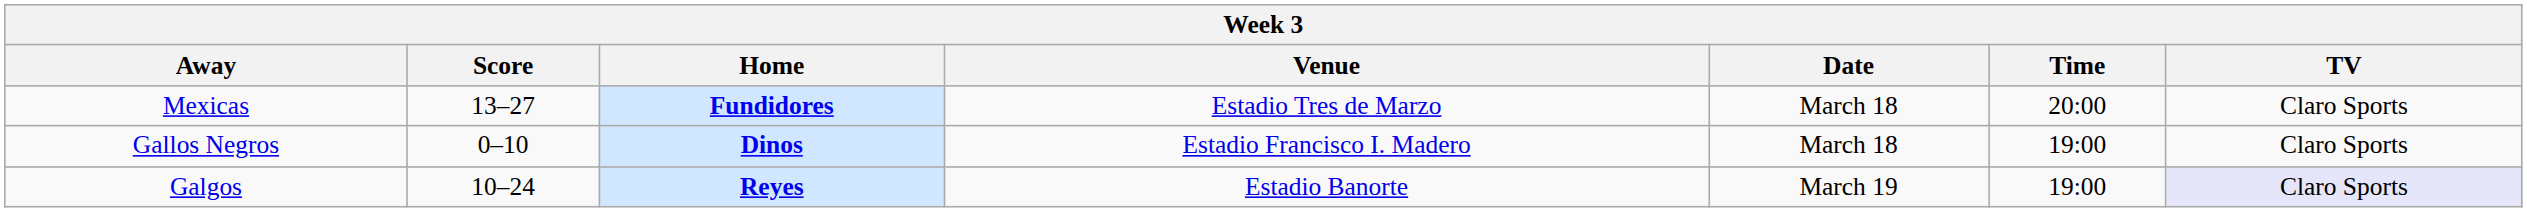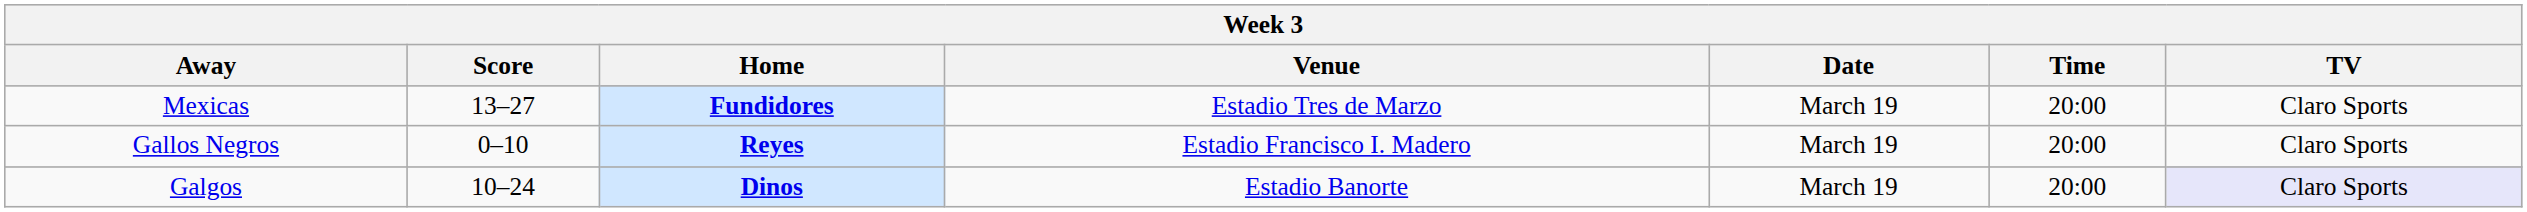Mexicas | Date: March 18 -> March 19
Gallos Negros | Home: Dinos -> Reyes
Gallos Negros | Date: March 18 -> March 19
Gallos Negros | Time: 19:00 -> 20:00
Galgos | Home: Reyes -> Dinos
Galgos | Time: 19:00 -> 20:00
